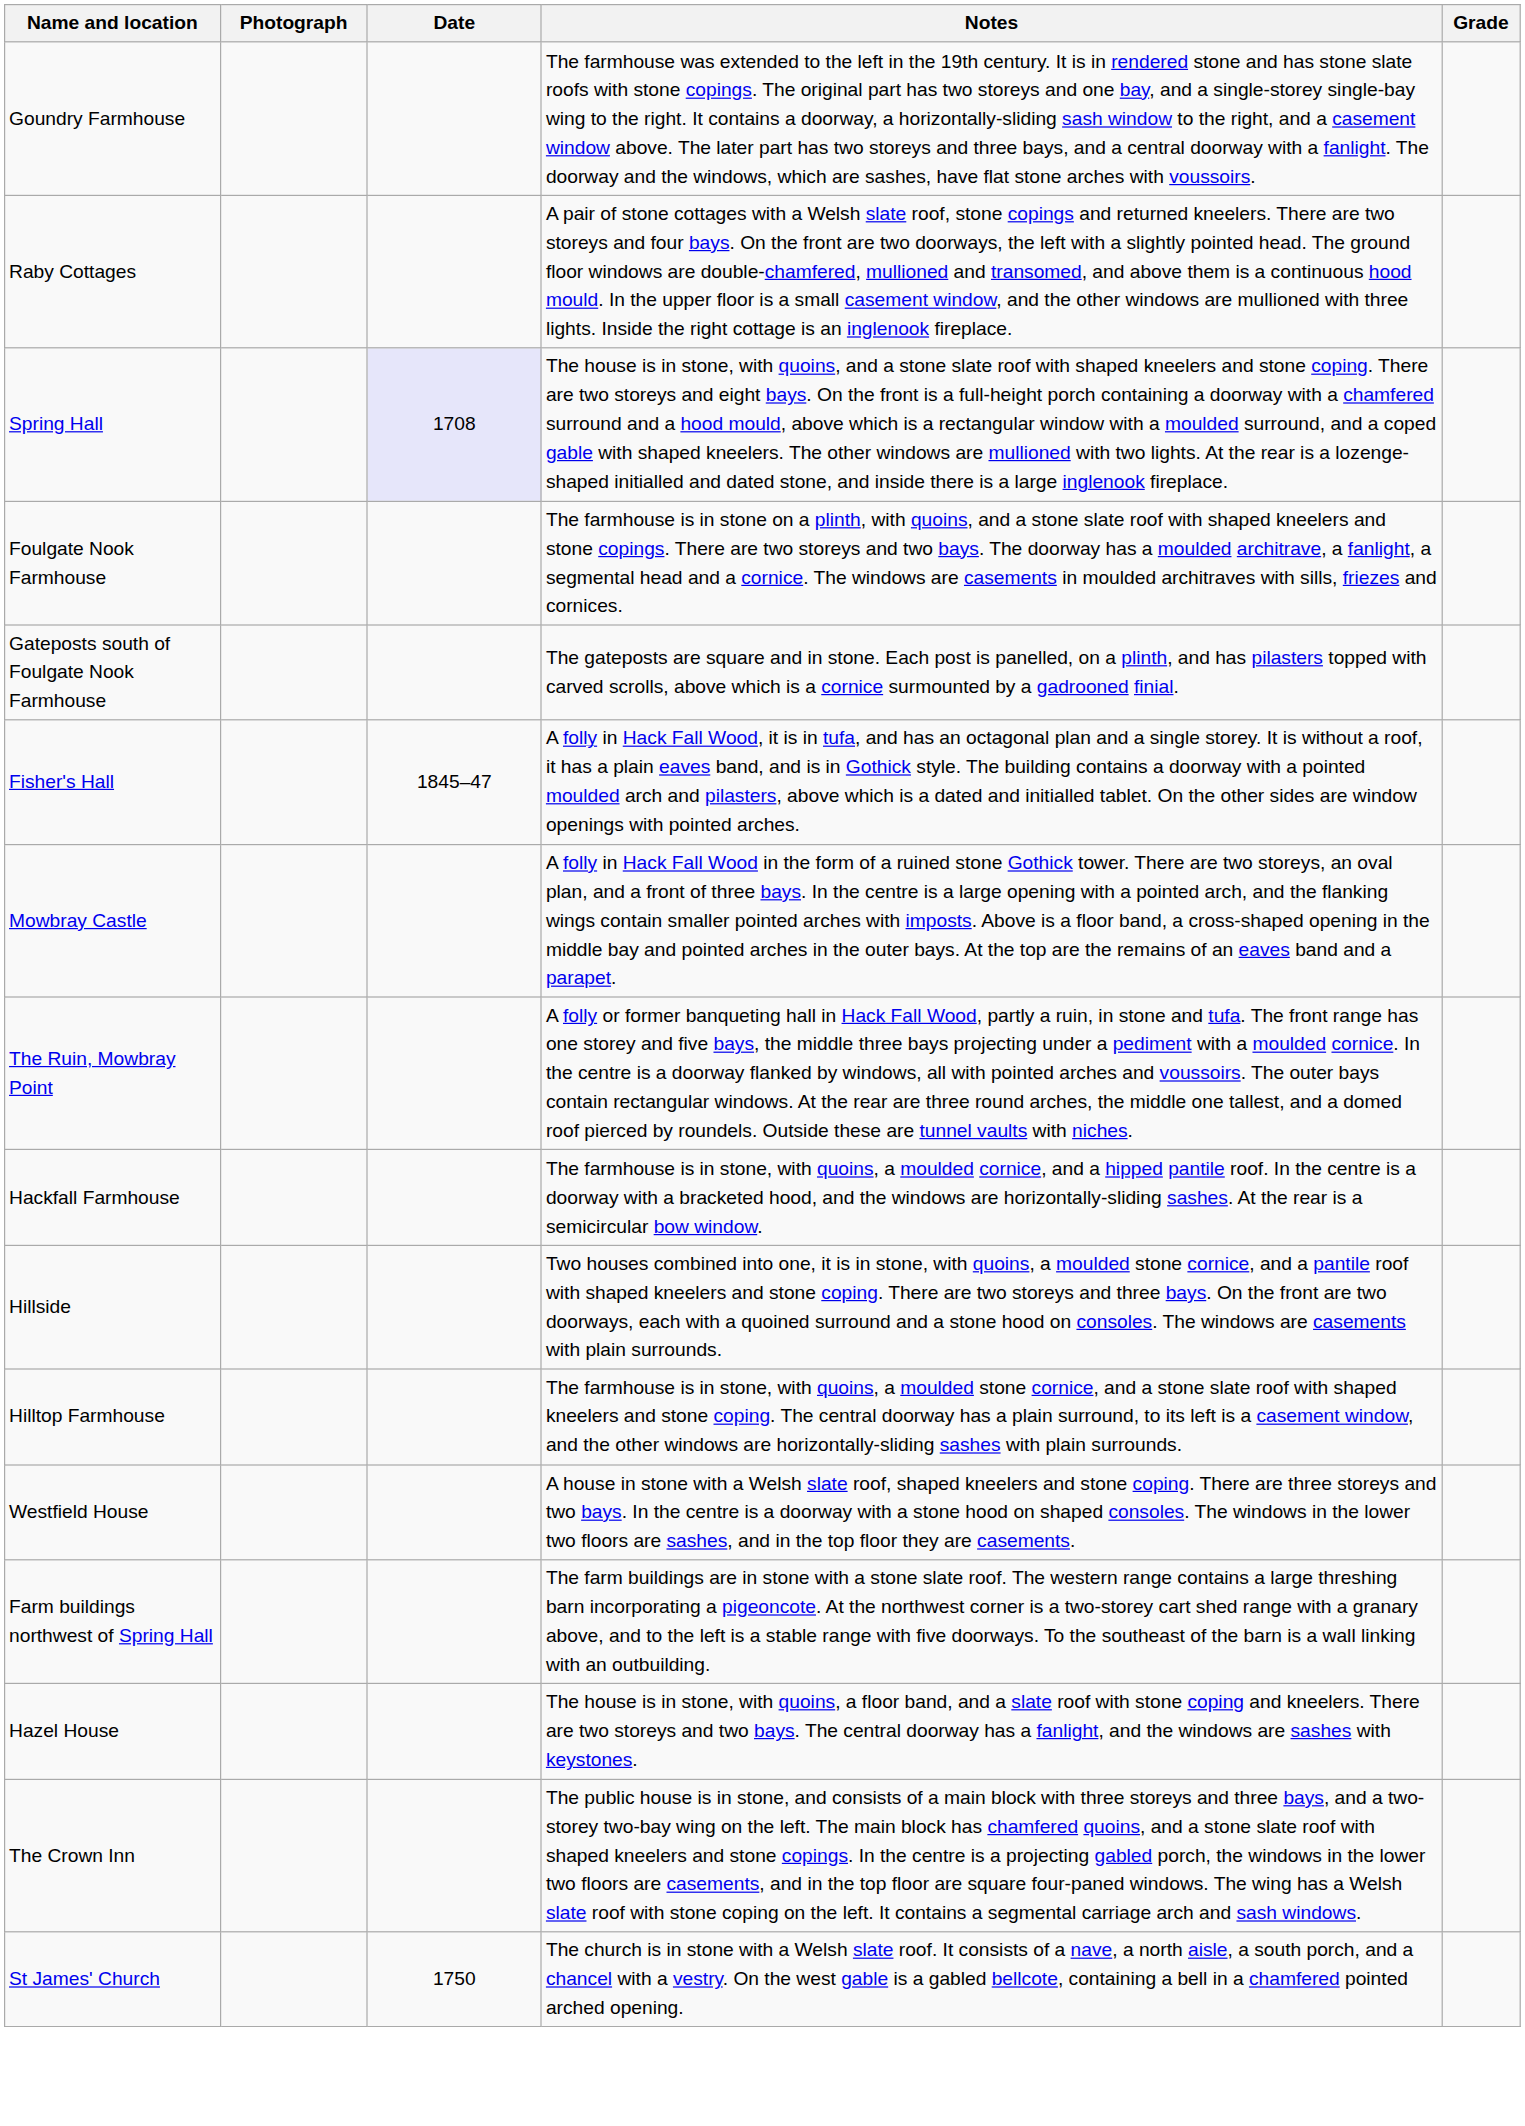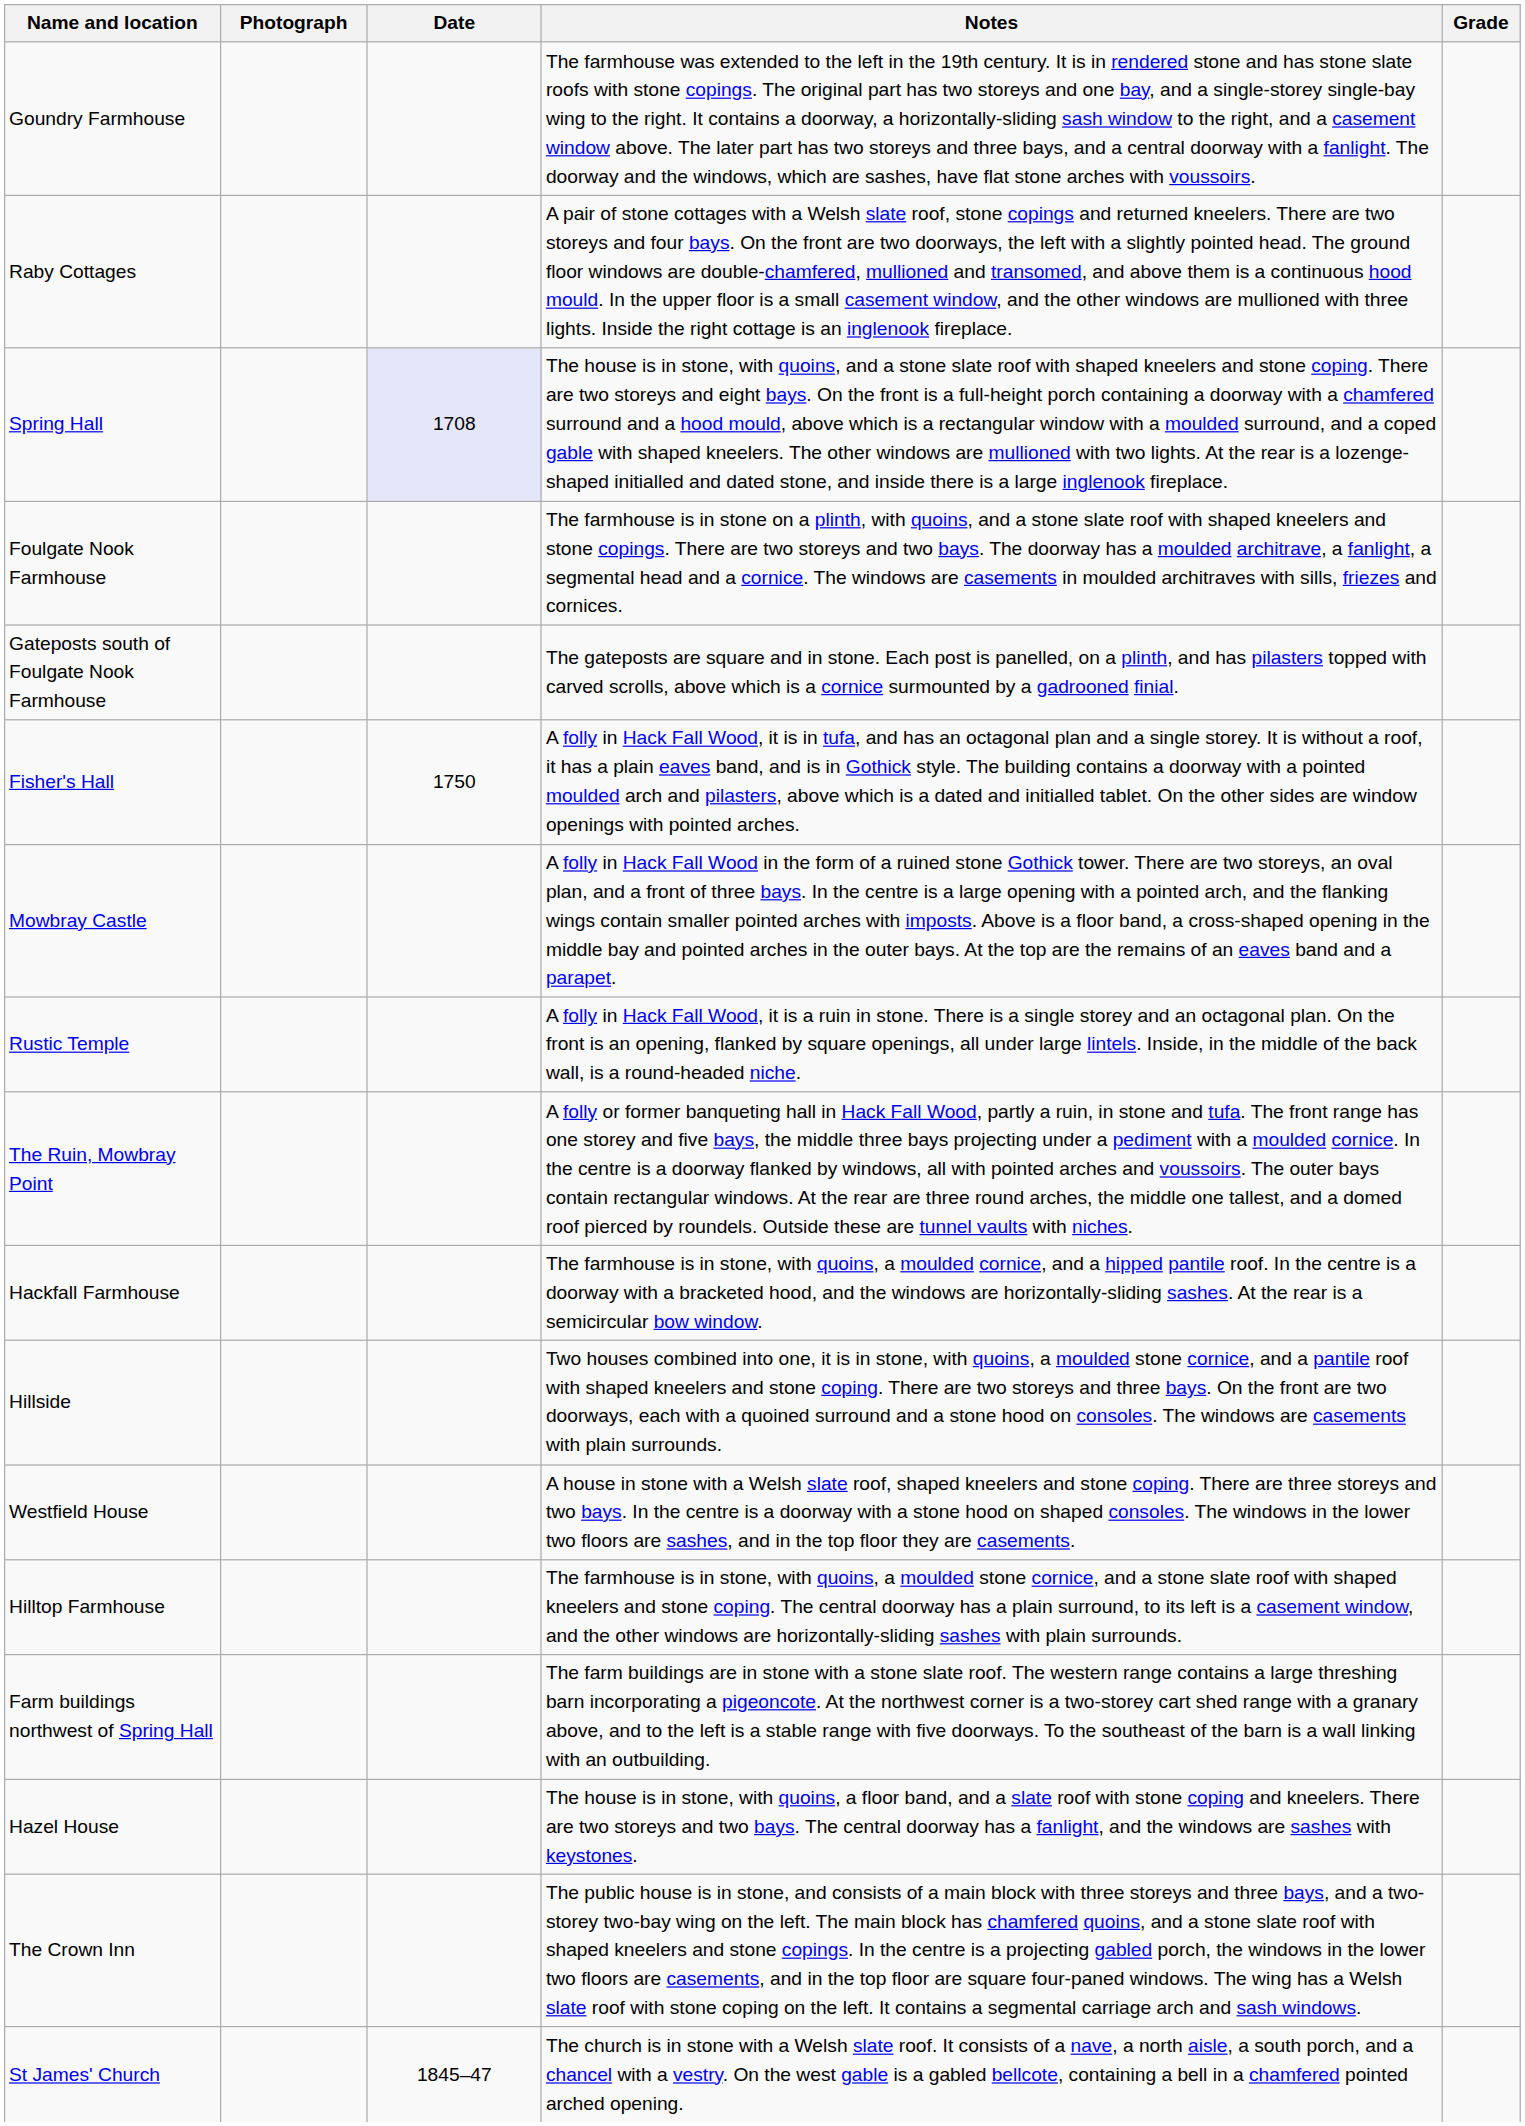Fisher's Hall | Date: 1845–47 -> 1750
+ row: Rustic Temple | A folly in Hack Fall Wood, it is a ruin in stone. There is a single storey and an octagonal plan. On the front is an opening, flanked by square openings, all under large lintels. Inside, in the middle of the back wall, is a round-headed niche.
rows swapped: Hilltop Farmhouse <-> Westfield House
St James' Church | Date: 1750 -> 1845–47
